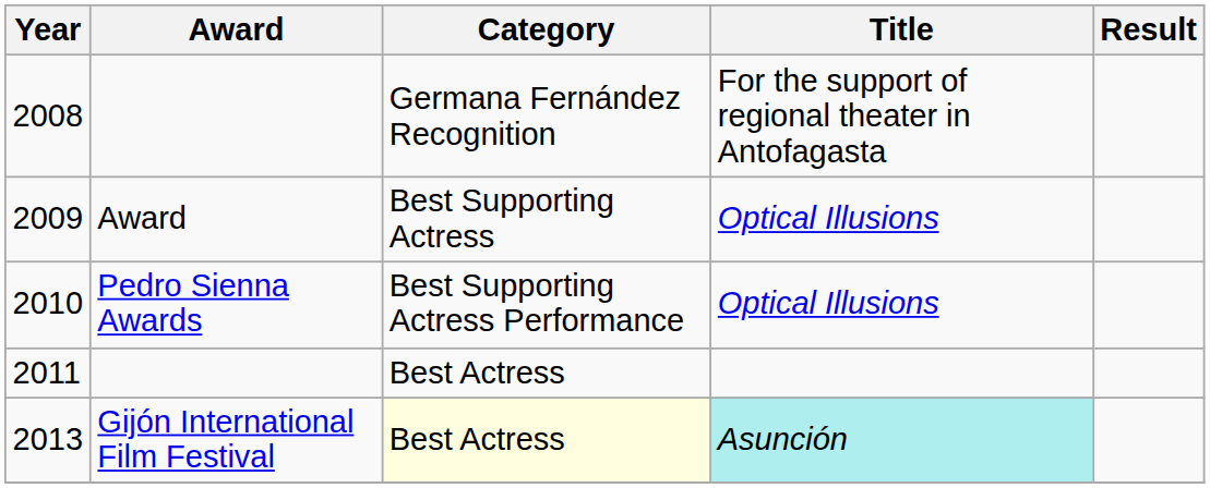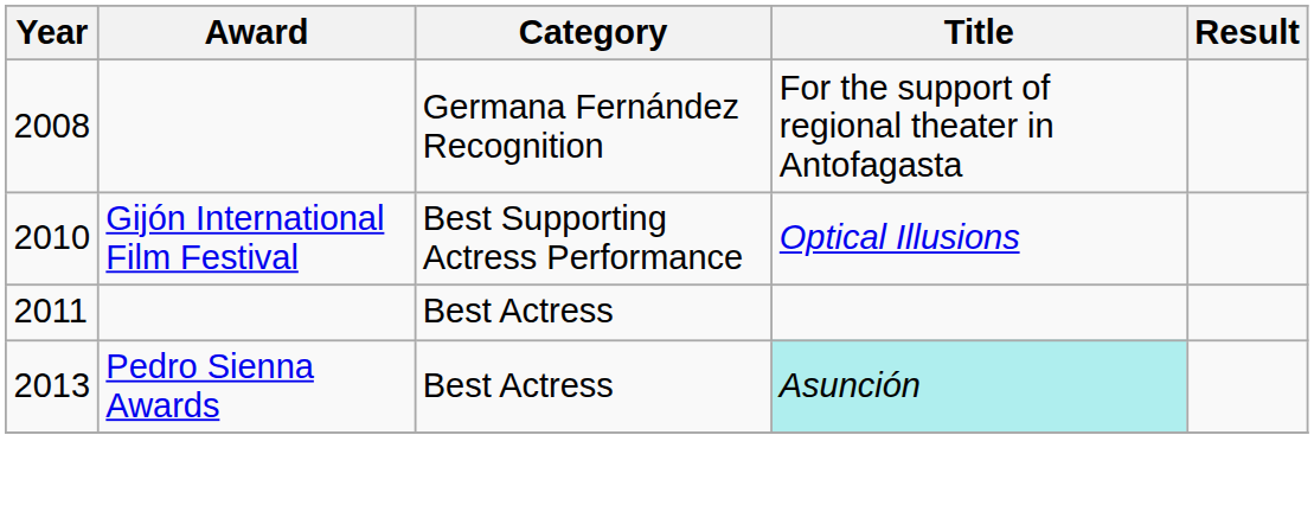- row: 2009 | Award | Best Supporting Actress | Optical Illusions
2010 | Award: Pedro Sienna Awards -> Gijón International Film Festival
2013 | Award: Gijón International Film Festival -> Pedro Sienna Awards
2013 | Category: lightyellow background -> no background
